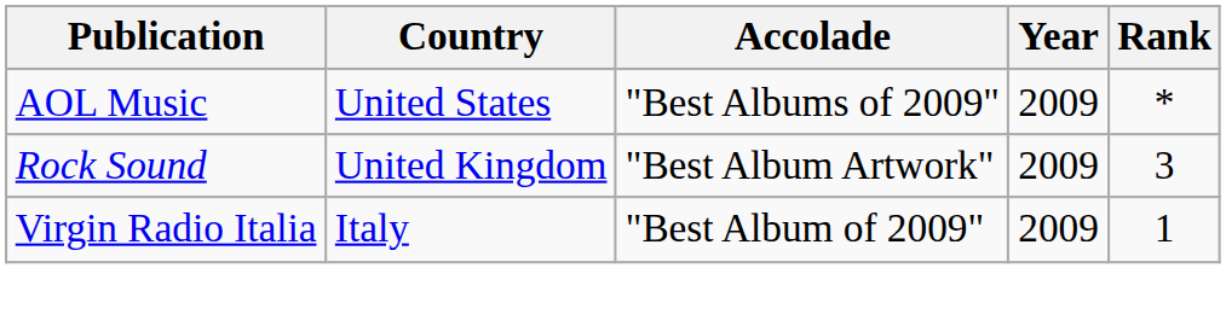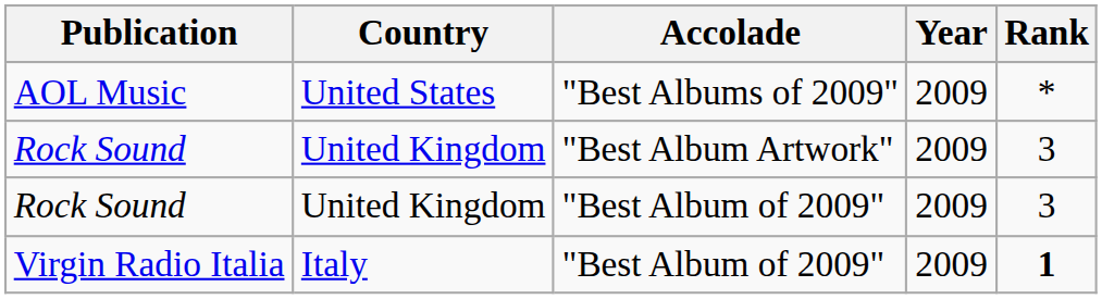+ row: Rock Sound | United Kingdom | "Best Album of 2009" | 2009 | 3
Virgin Radio Italia | Rank: normal -> bold
